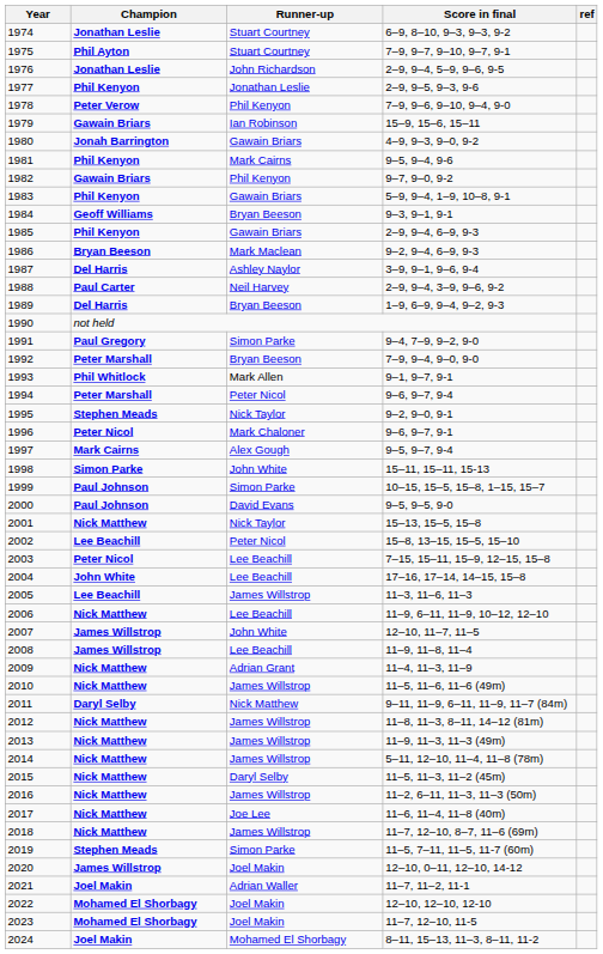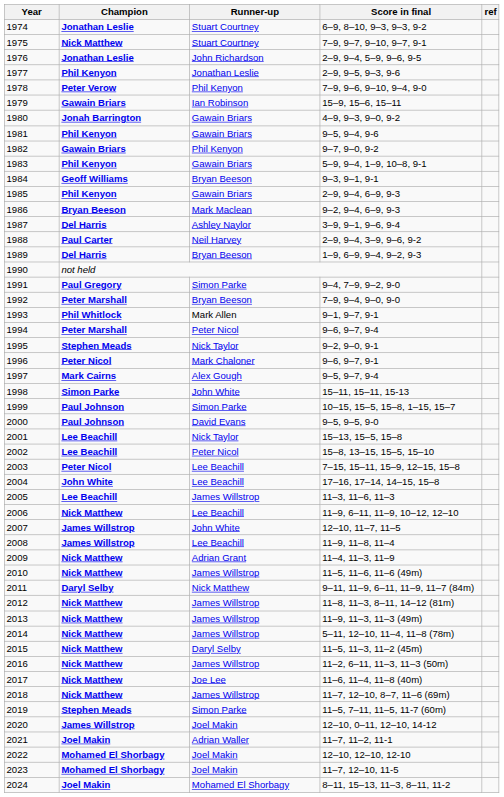1975 | Champion: Phil Ayton -> Nick Matthew
1981 | Runner-up: Mark Cairns -> Gawain Briars
2001 | Champion: Nick Matthew -> Lee Beachill
